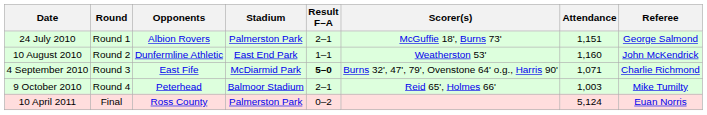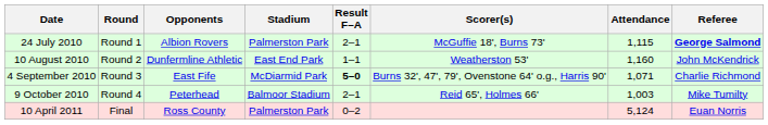24 July 2010 | Attendance: 1,151 -> 1,115
24 July 2010 | Referee: normal -> bold
